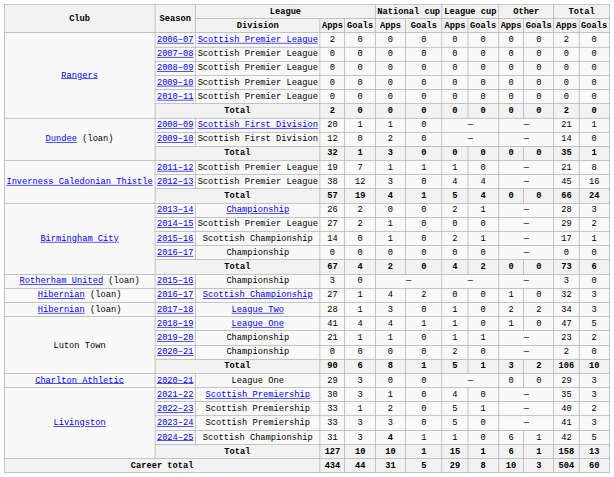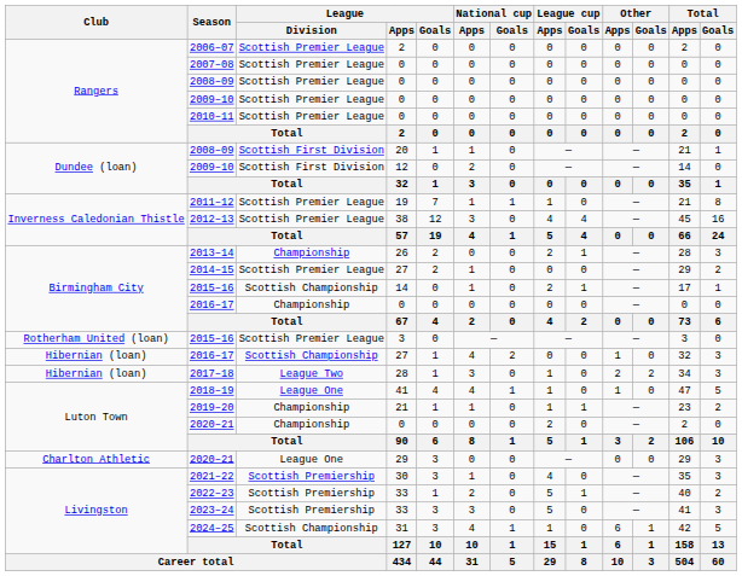2015–16 / 3 | League / Division: Championship -> Scottish Premier League
2024–25 | National cup / Apps: bold -> normal
